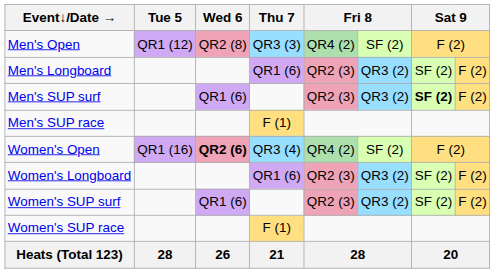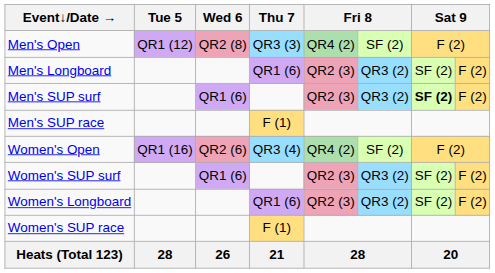Women's Open | Wed 6: bold -> normal
rows swapped: Women's Longboard <-> Women's SUP surf
